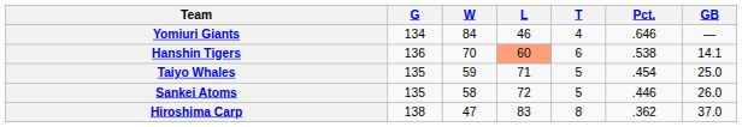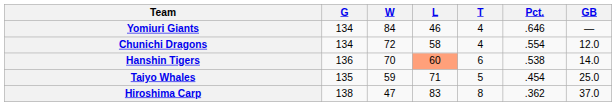+ row: Chunichi Dragons | 134 | 72 | 58 | 4 | .554 | 12.0
Hanshin Tigers | GB: 14.1 -> 14.0
- row: Sankei Atoms | 135 | 58 | 72 | 5 | .446 | 26.0
